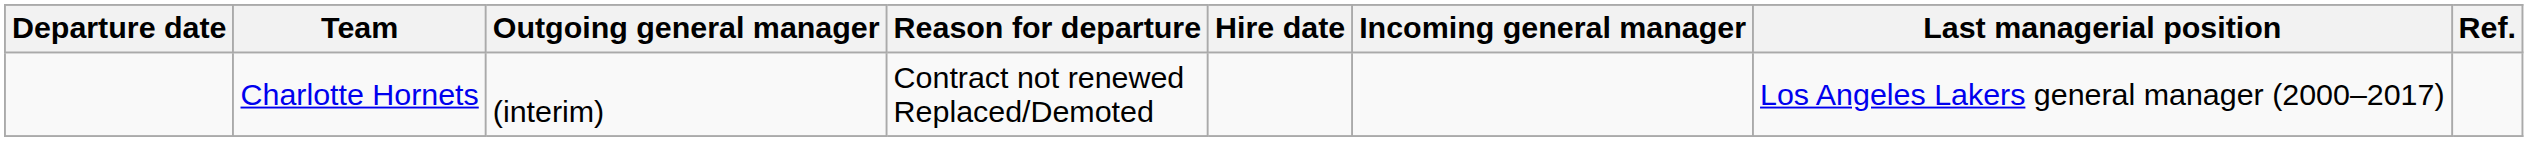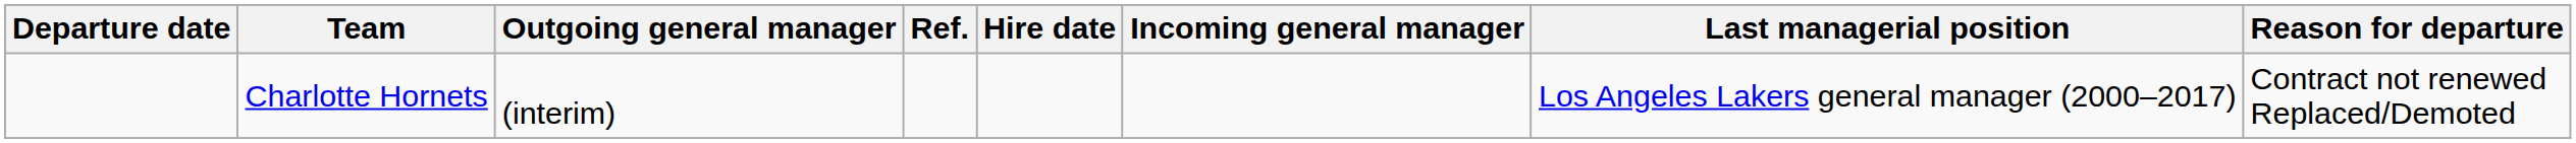columns swapped: Reason for departure <-> Ref.
